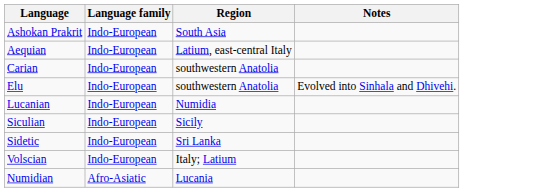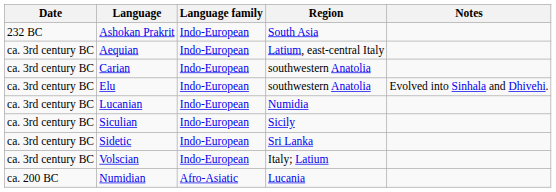+ column: Date | 232 BC | ca. 3rd century BC | ca. 3rd century BC | ca. 3rd century BC | ca. 3rd century BC | ca. 3rd century BC | ca. 3rd century BC | ca. 3rd century BC | ca. 200 BC
